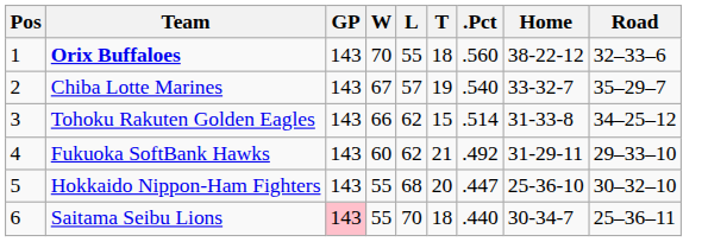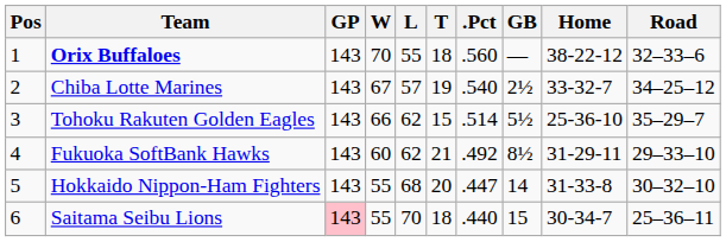+ column: GB | — | 2½ | 5½ | 8½ | 14 | 15
Chiba Lotte Marines | Road: 35–29–7 -> 34–25–12
Tohoku Rakuten Golden Eagles | Home: 31-33-8 -> 25-36-10
Tohoku Rakuten Golden Eagles | Road: 34–25–12 -> 35–29–7
Hokkaido Nippon-Ham Fighters | Home: 25-36-10 -> 31-33-8
